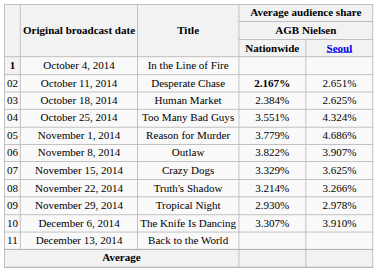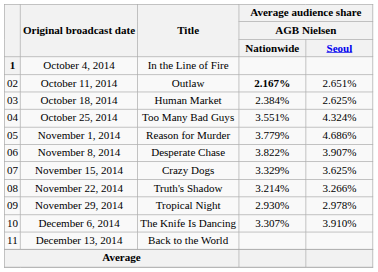October 11, 2014 | Title: Desperate Chase -> Outlaw
November 8, 2014 | Title: Outlaw -> Desperate Chase
